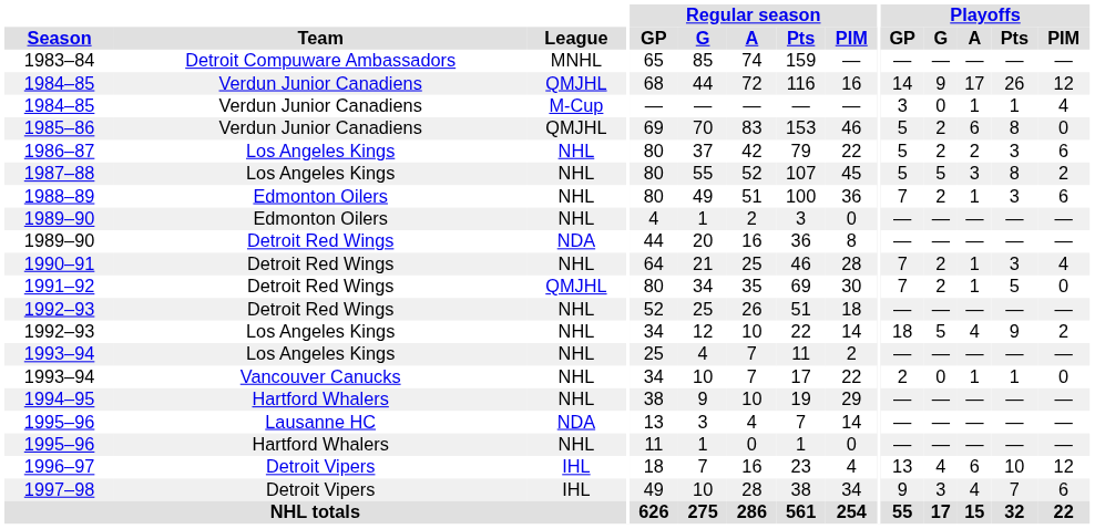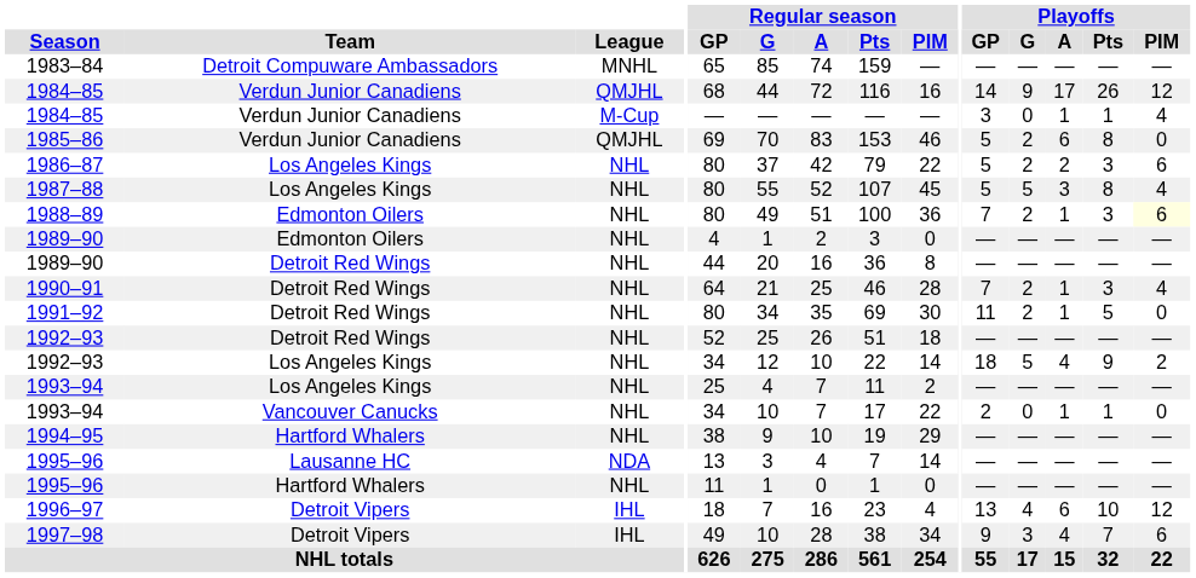1987–88 | Playoffs / PIM: 2 -> 4
1988–89 | Playoffs / PIM: no background -> lightyellow background
1989–90 / Detroit Red Wings | League: NDA -> NHL
1991–92 | League: QMJHL -> NHL
1991–92 | Playoffs / GP: 7 -> 11
